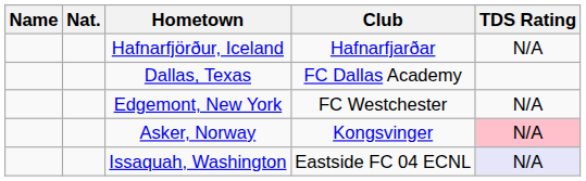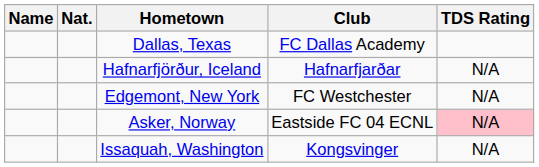rows swapped: Hafnarfjörður, Iceland <-> Dallas, Texas
Asker, Norway | Club: Kongsvinger -> Eastside FC 04 ECNL
Issaquah, Washington | Club: Eastside FC 04 ECNL -> Kongsvinger
Issaquah, Washington | TDS Rating: lavender background -> no background
